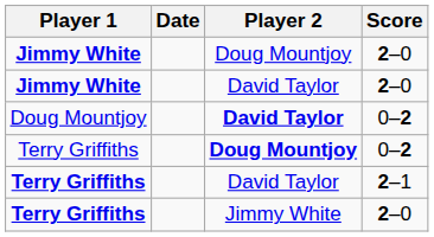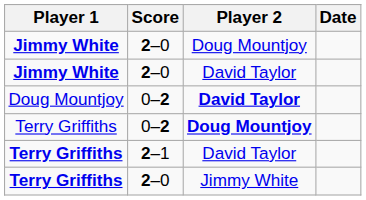columns swapped: Score <-> Date
